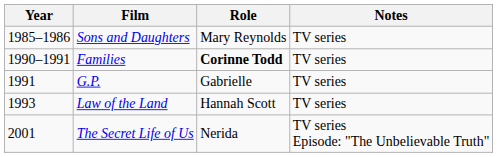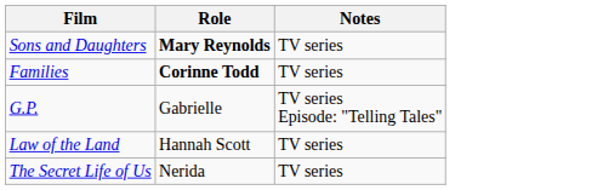- column: Year | 1985–1986 | 1990–1991 | 1991 | 1993 | 2001
Sons and Daughters | Role: normal -> bold
G.P. | Notes: TV series -> TV series Episode: "Telling Tales"
The Secret Life of Us | Notes: TV series Episode: "The Unbelievable Truth" -> TV series
